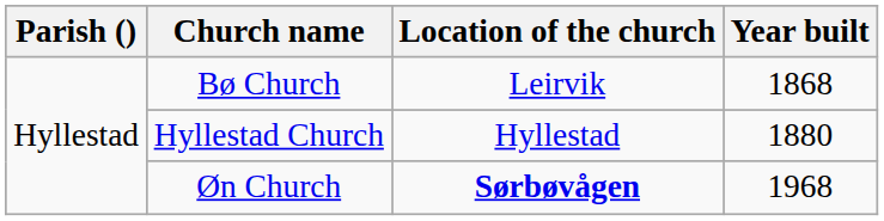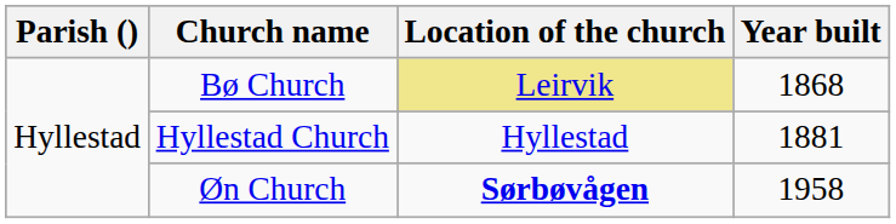Bø Church | Location of the church: no background -> khaki background
Hyllestad Church | Year built: 1880 -> 1881
Øn Church | Year built: 1968 -> 1958
